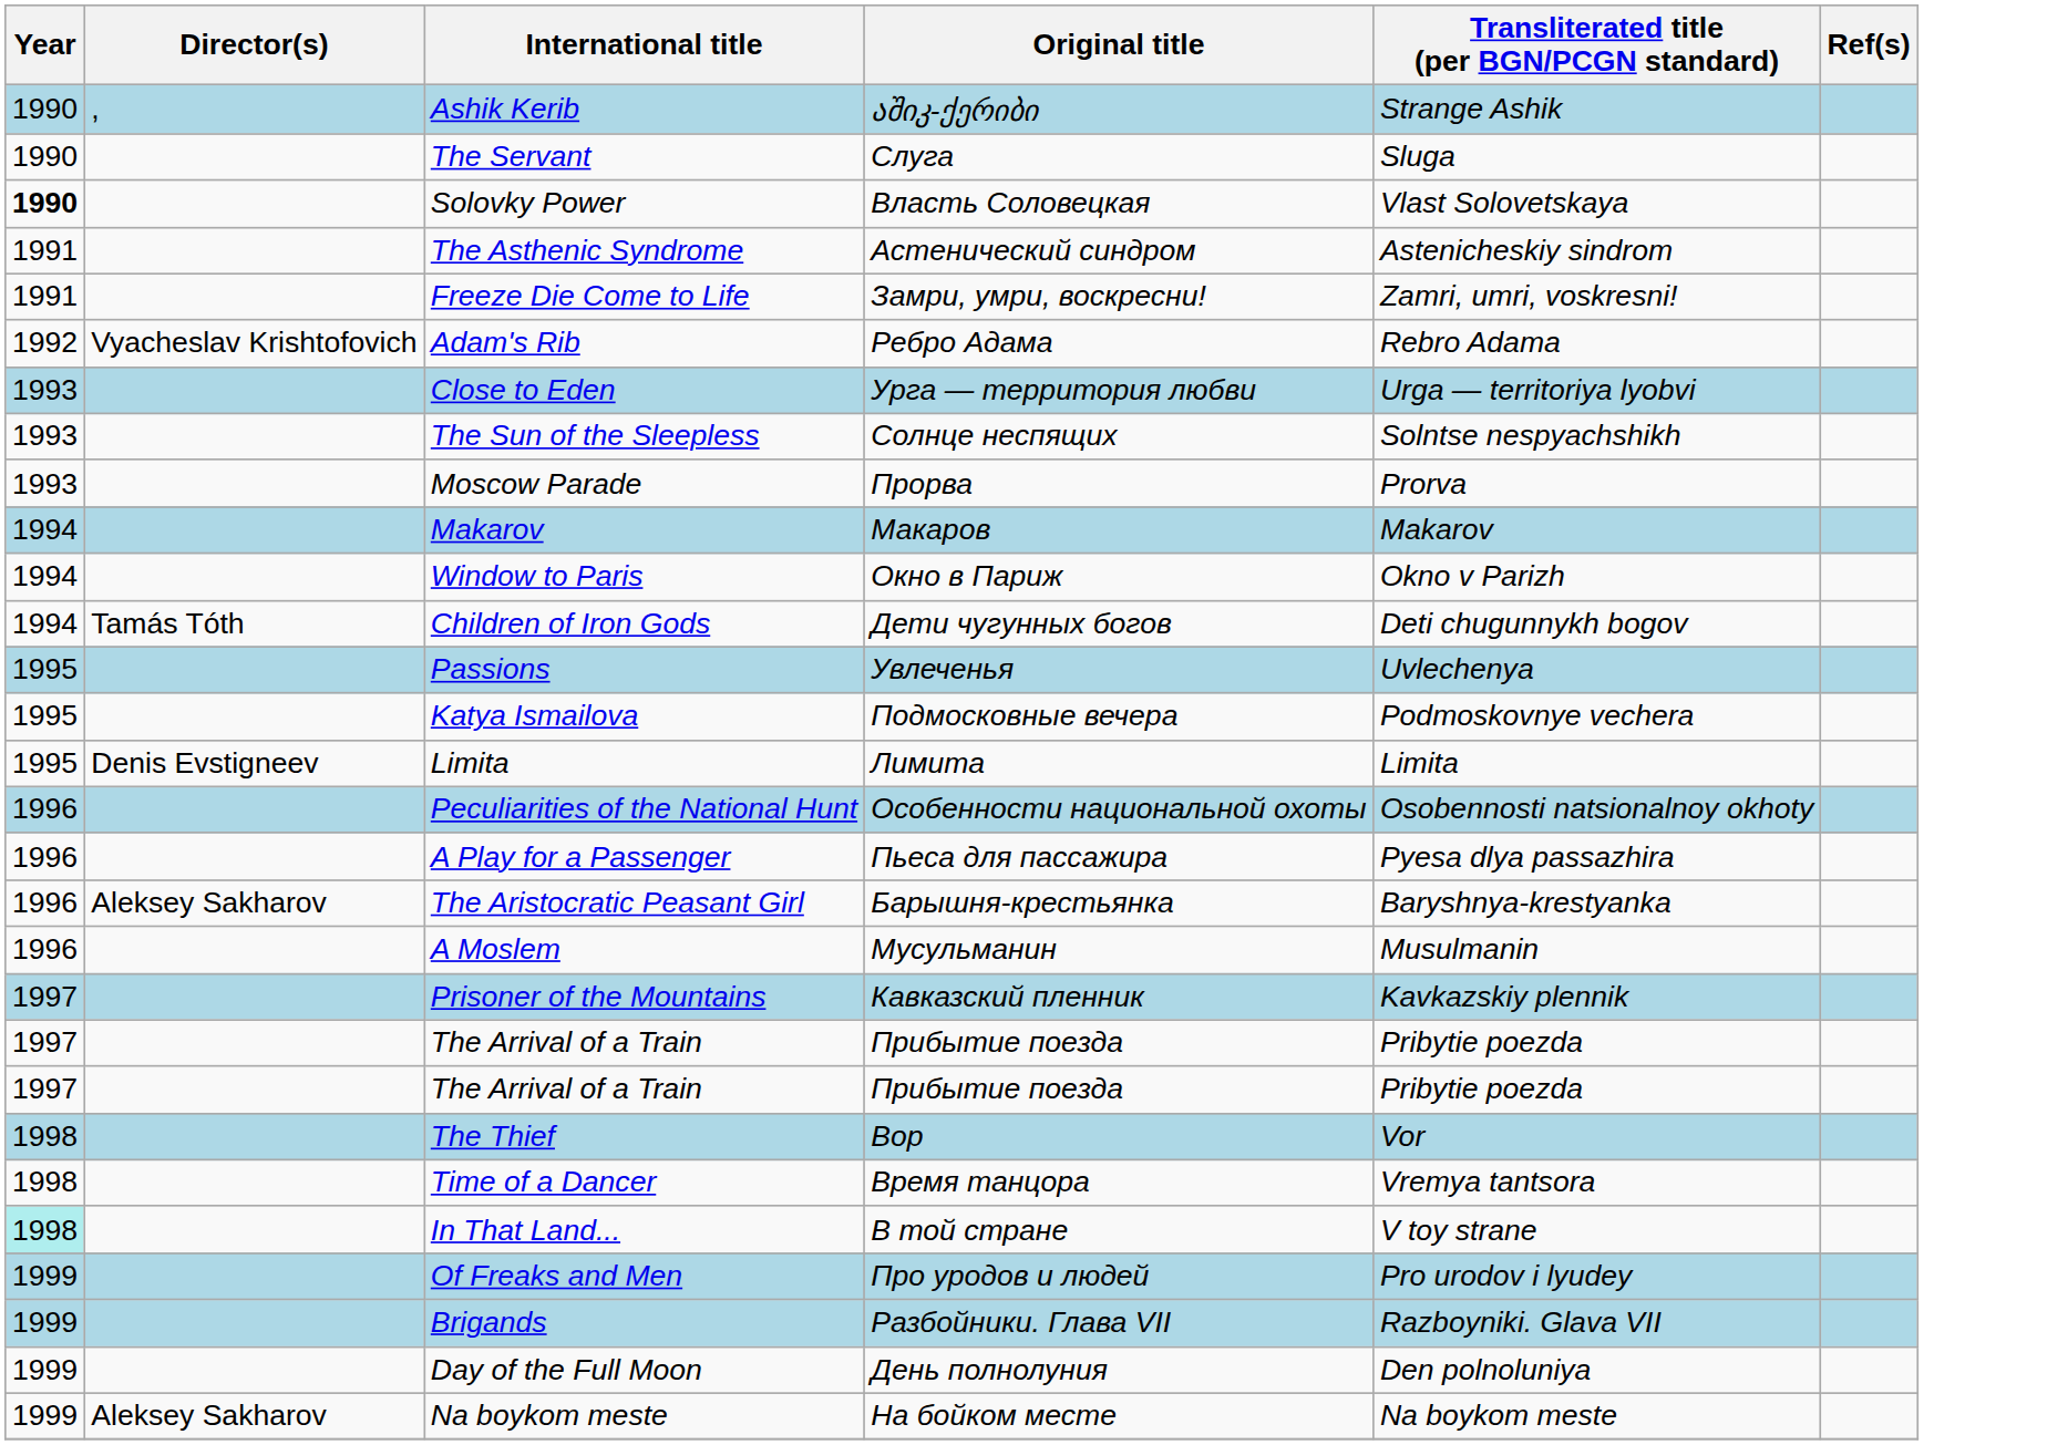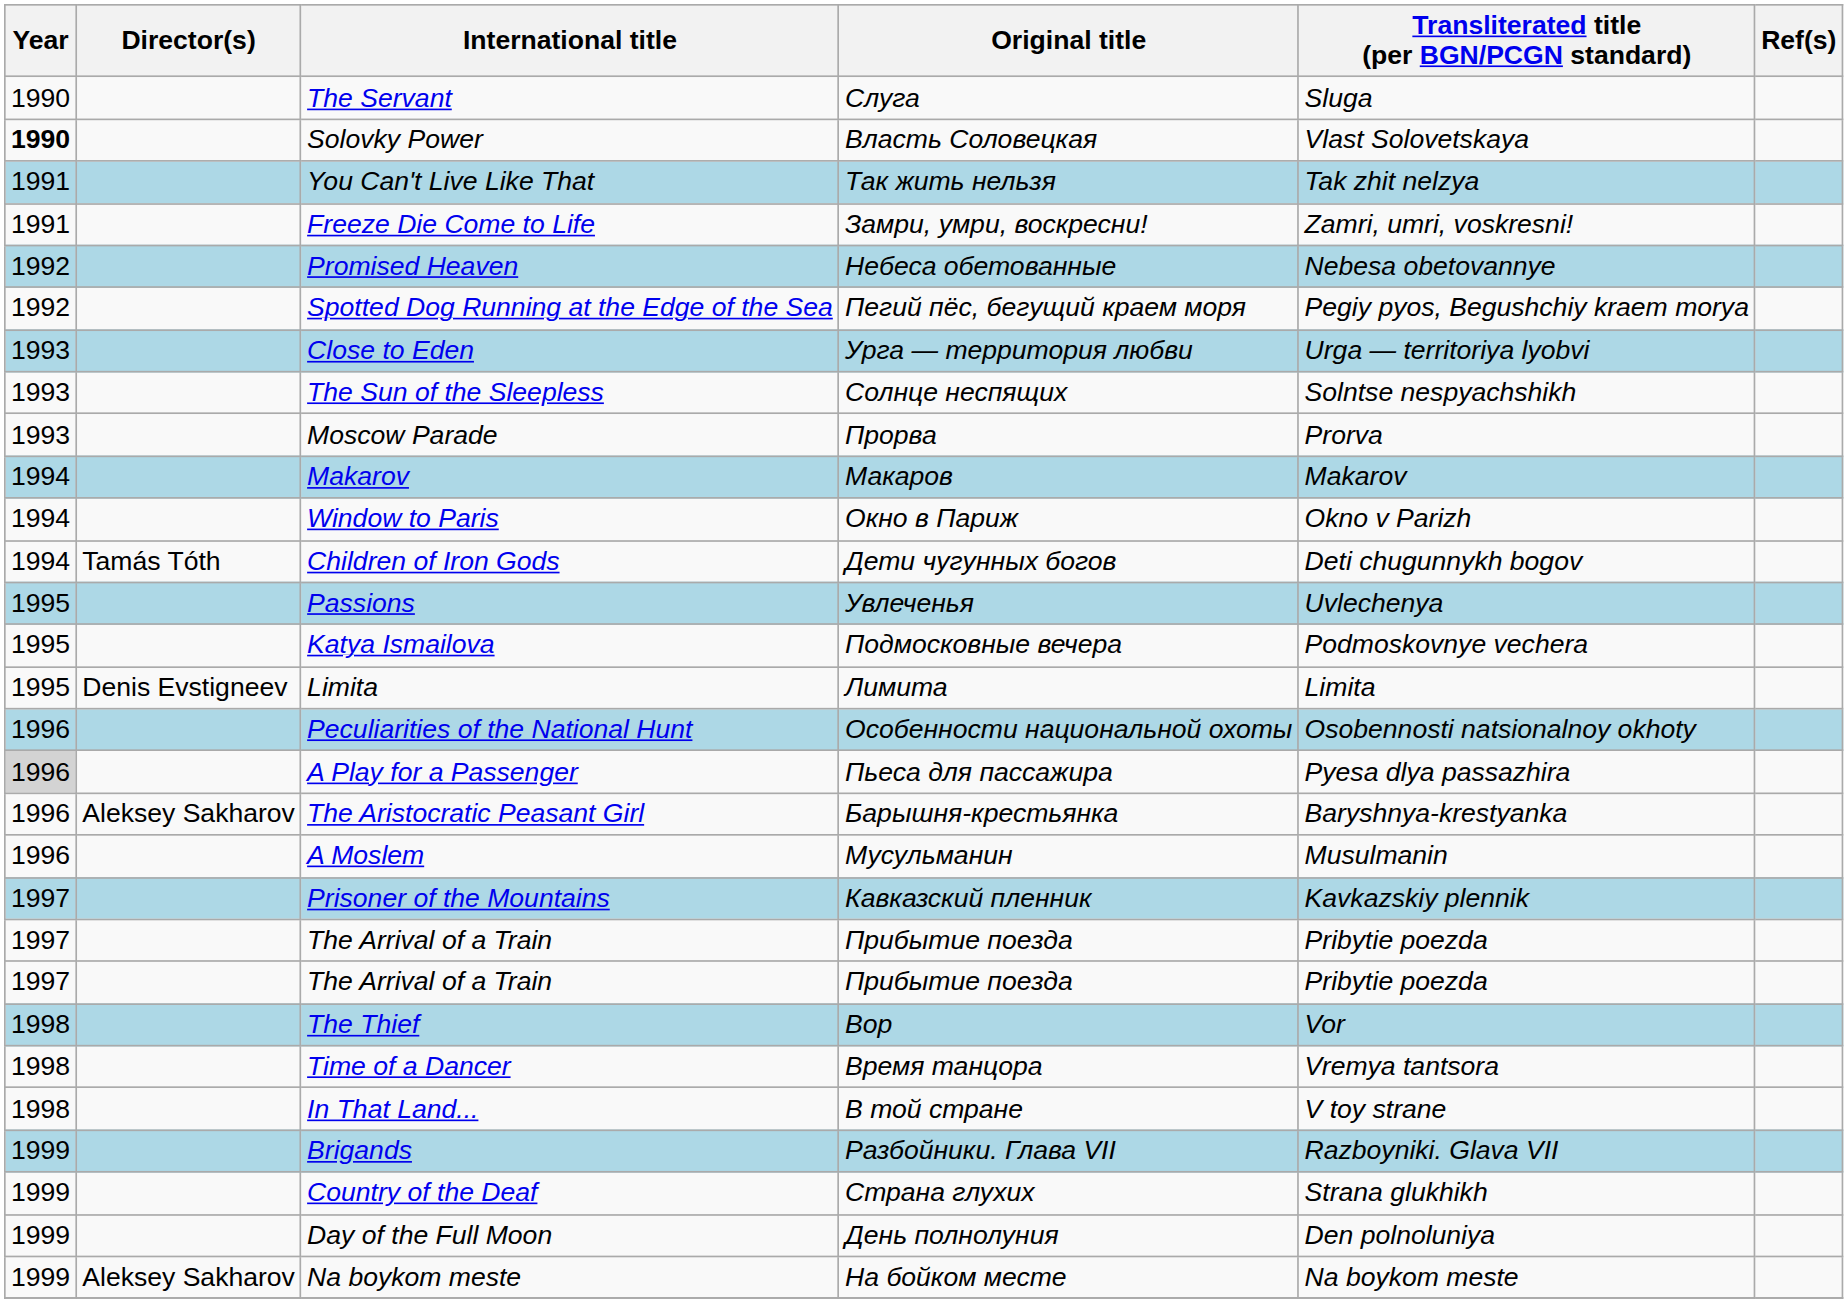- row: 1990 | , | Ashik Kerib | აშიკ-ქერიბი | Strange Ashik
+ row: 1991 | You Can't Live Like That | Так жить нельзя | Tak zhit nelzya
- row: 1991 | The Asthenic Syndrome | Астенический синдром | Astenicheskiy sindrom
+ row: 1992 | Promised Heaven | Небеса обетованные | Nebesa obetovannye
- row: 1992 | Vyacheslav Krishtofovich | Adam's Rib | Ребро Адама | Rebro Adama
+ row: 1992 | Spotted Dog Running at the Edge of the Sea | Пегий пёс, бегущий краем моря | Pegiy pyos, Begushchiy kraem morya
A Play for a Passenger | Year: no background -> lightgrey background
In That Land... | Year: paleturquoise background -> no background
- row: 1999 | Of Freaks and Men | Про уродов и людей | Pro urodov i lyudey
+ row: 1999 | Country of the Deaf | Страна глухих | Strana glukhikh
